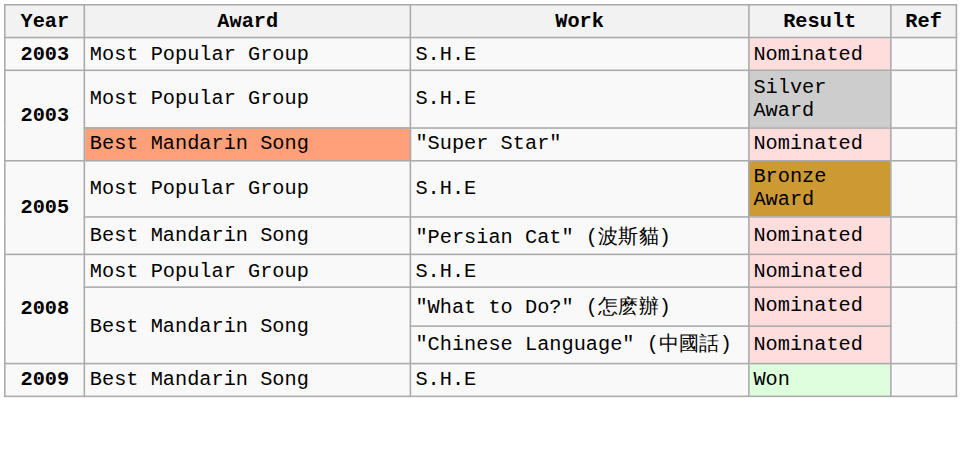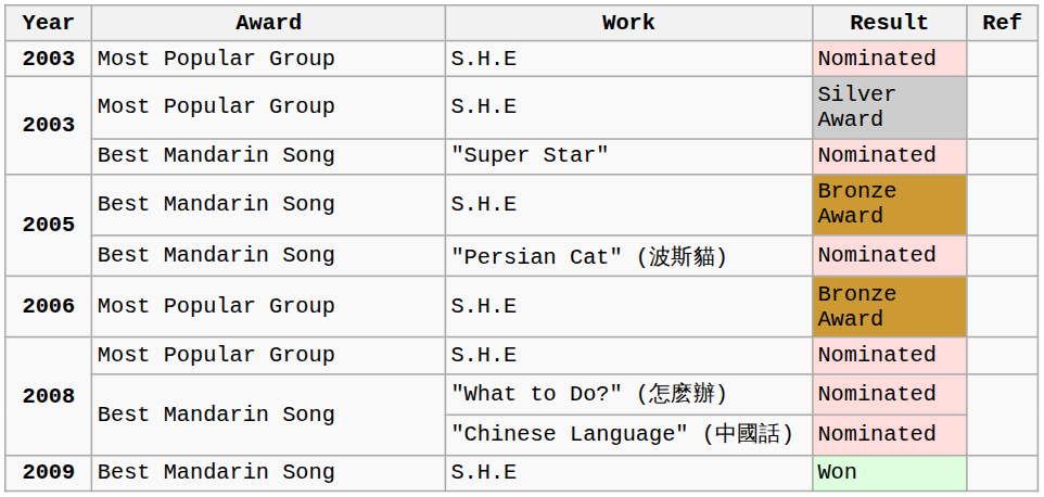2003 / "Super Star" | Award: lightsalmon background -> no background
2005 / S.H.E | Award: Most Popular Group -> Best Mandarin Song
+ row: 2006 | Most Popular Group | S.H.E | Bronze Award
